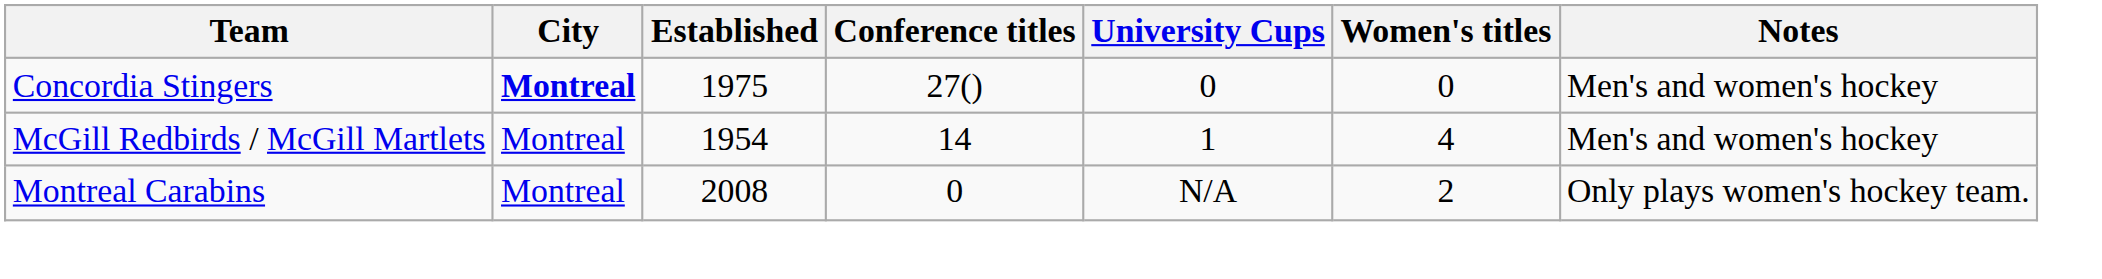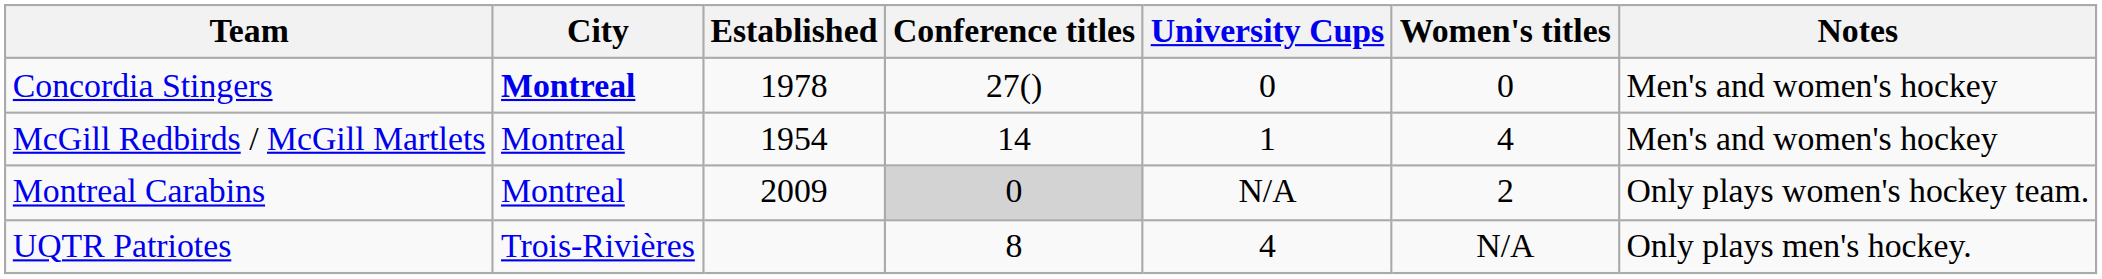Concordia Stingers | Established: 1975 -> 1978
Montreal Carabins | Established: 2008 -> 2009
Montreal Carabins | Conference titles: no background -> lightgrey background
+ row: UQTR Patriotes | Trois-Rivières | 8 | 4 | N/A | Only plays men's hockey.
